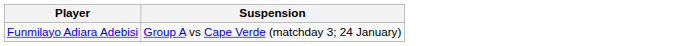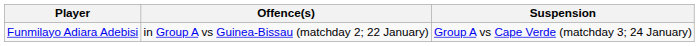+ column: Offence(s) | in Group A vs Guinea-Bissau (matchday 2; 22 January)
